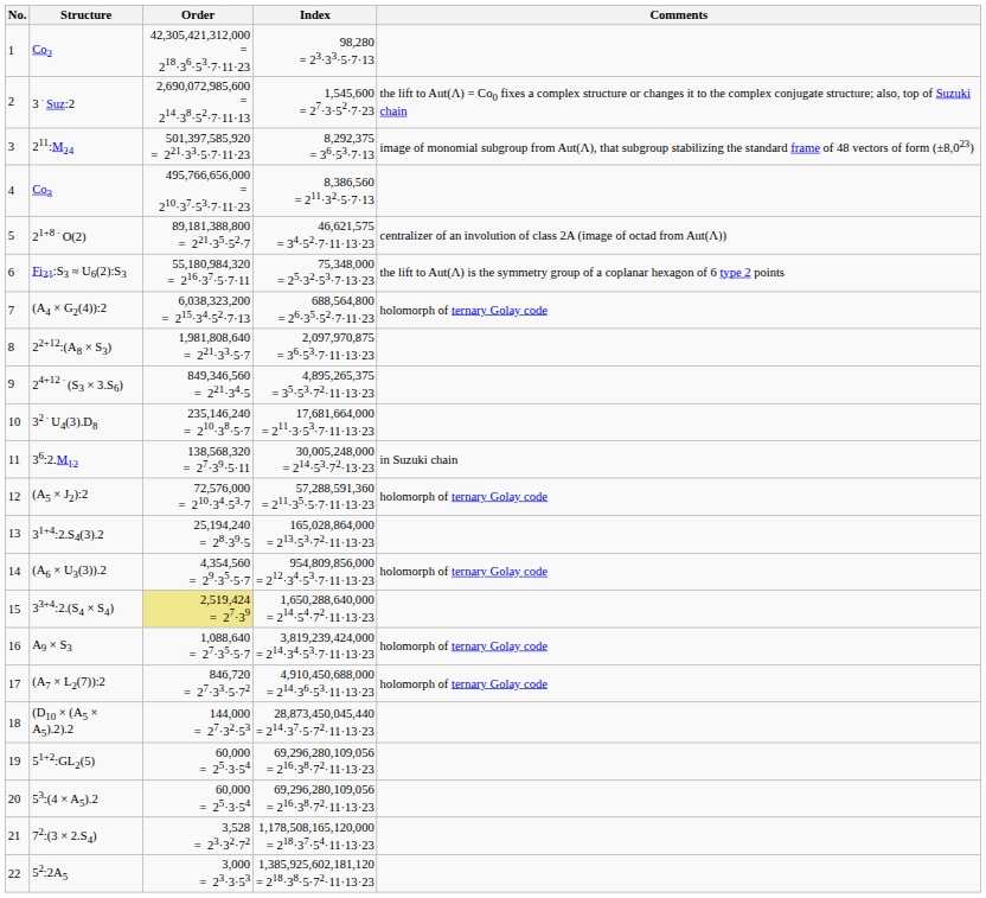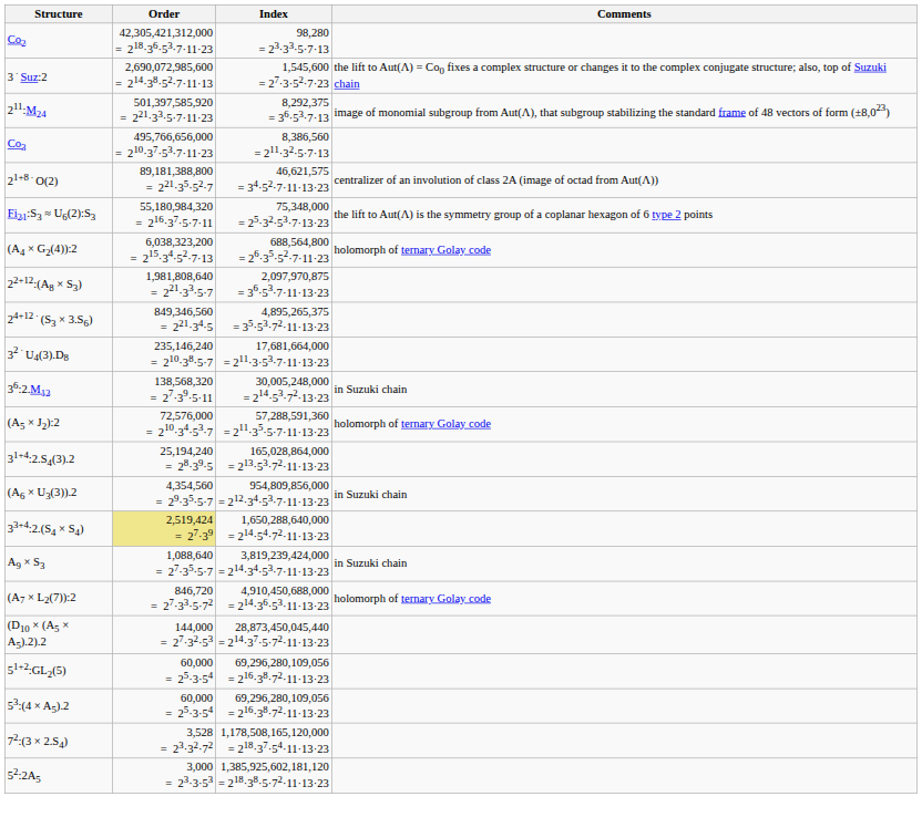- column: No. | 1 | 2 | 3 | 4 | 5 | 6 | 7 | 8 | 9 | 10 | 11 | 12 | 13 | 14 | 15 | 16 | 17 | 18 | 19 | 20 | 21 | 22
(A6 × U3(3)).2 | Comments: holomorph of ternary Golay code -> in Suzuki chain
A9 × S3 | Comments: holomorph of ternary Golay code -> in Suzuki chain
